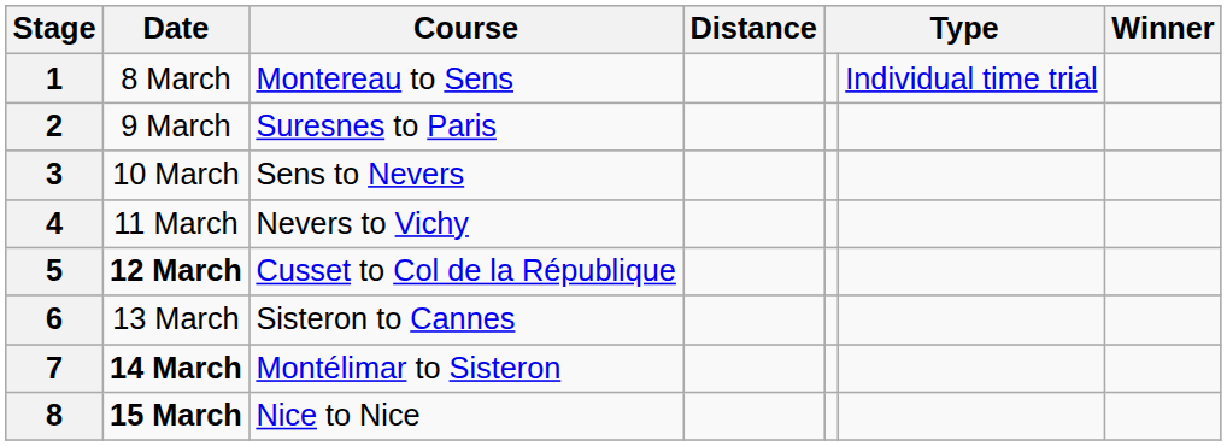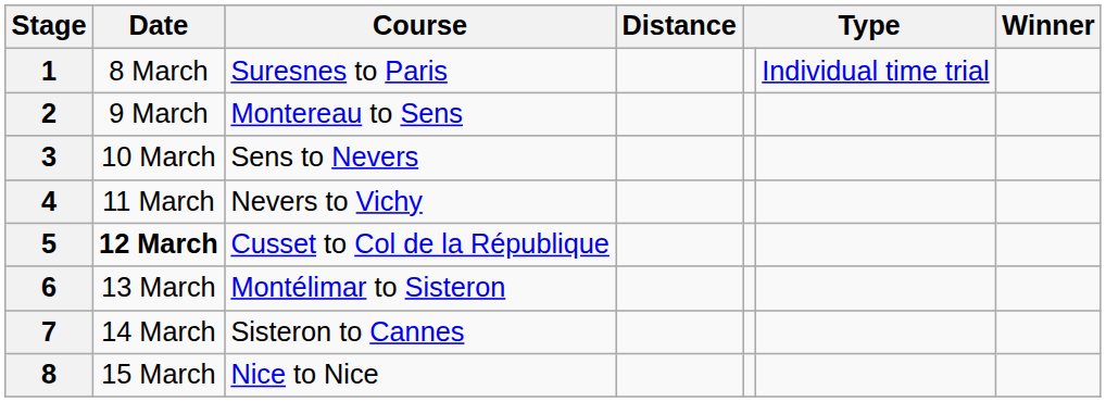1 | Course: Montereau to Sens -> Suresnes to Paris
2 | Course: Suresnes to Paris -> Montereau to Sens
6 | Course: Sisteron to Cannes -> Montélimar to Sisteron
7 | Date: bold -> normal
7 | Course: Montélimar to Sisteron -> Sisteron to Cannes
8 | Date: bold -> normal
